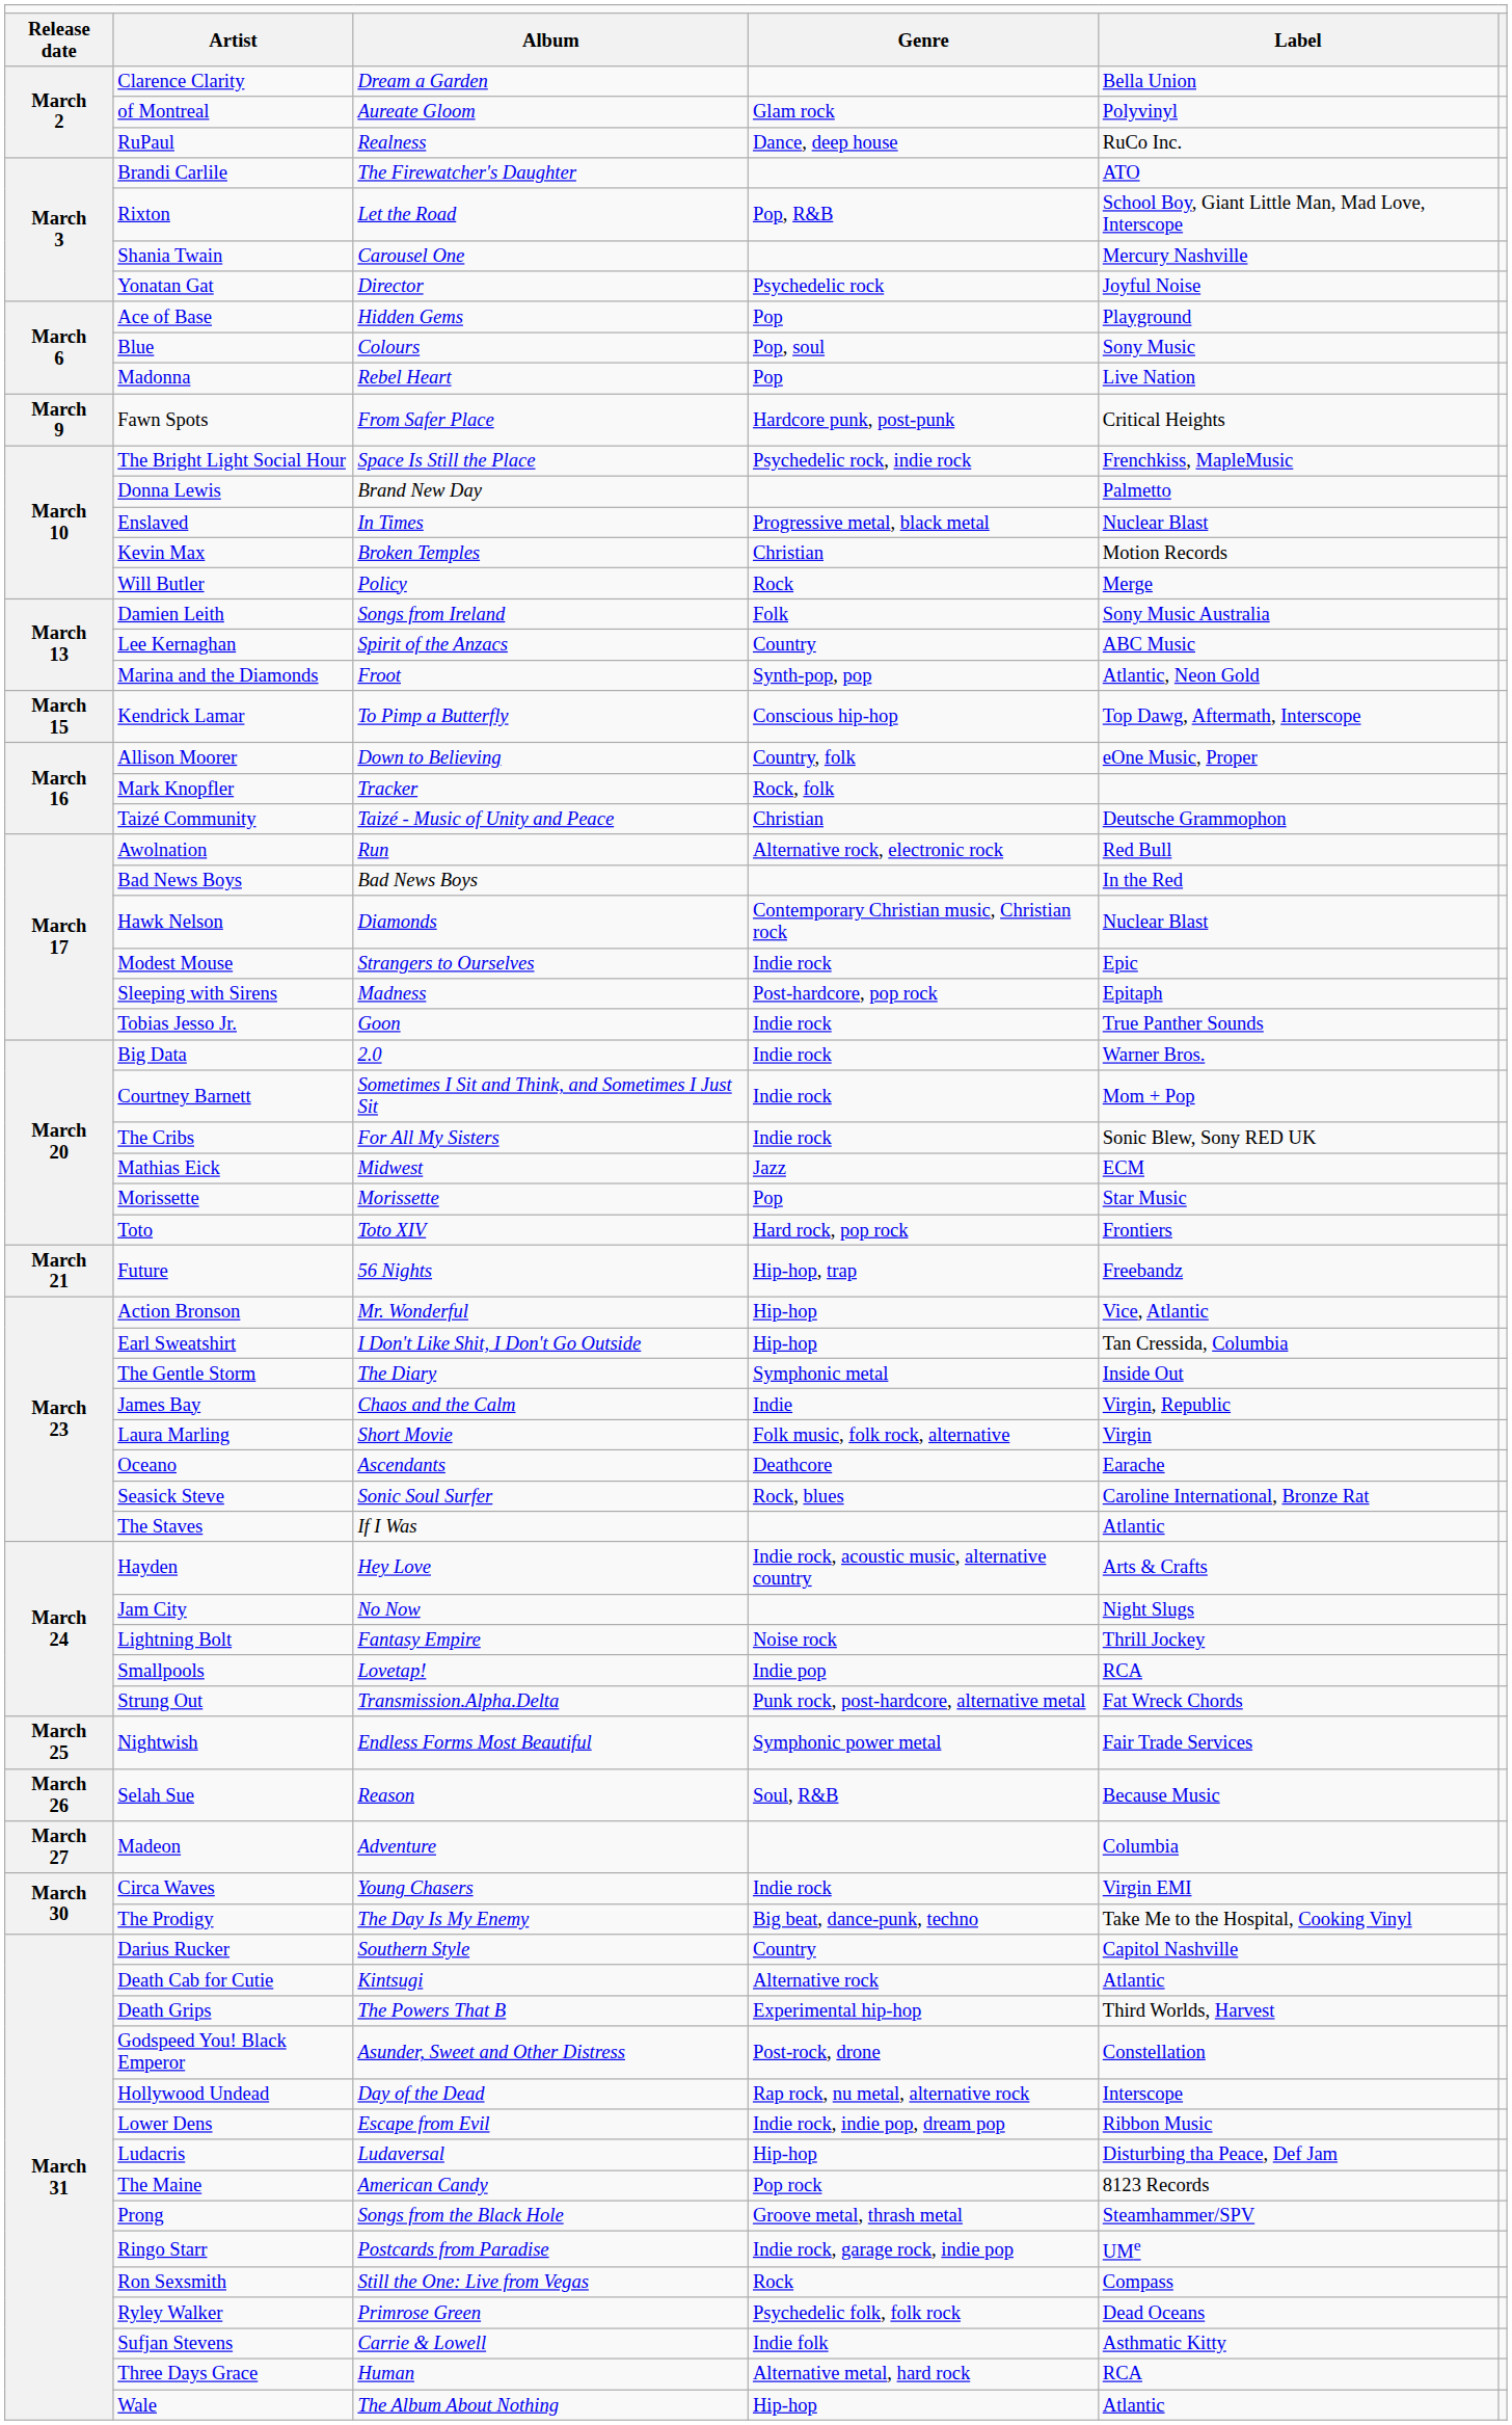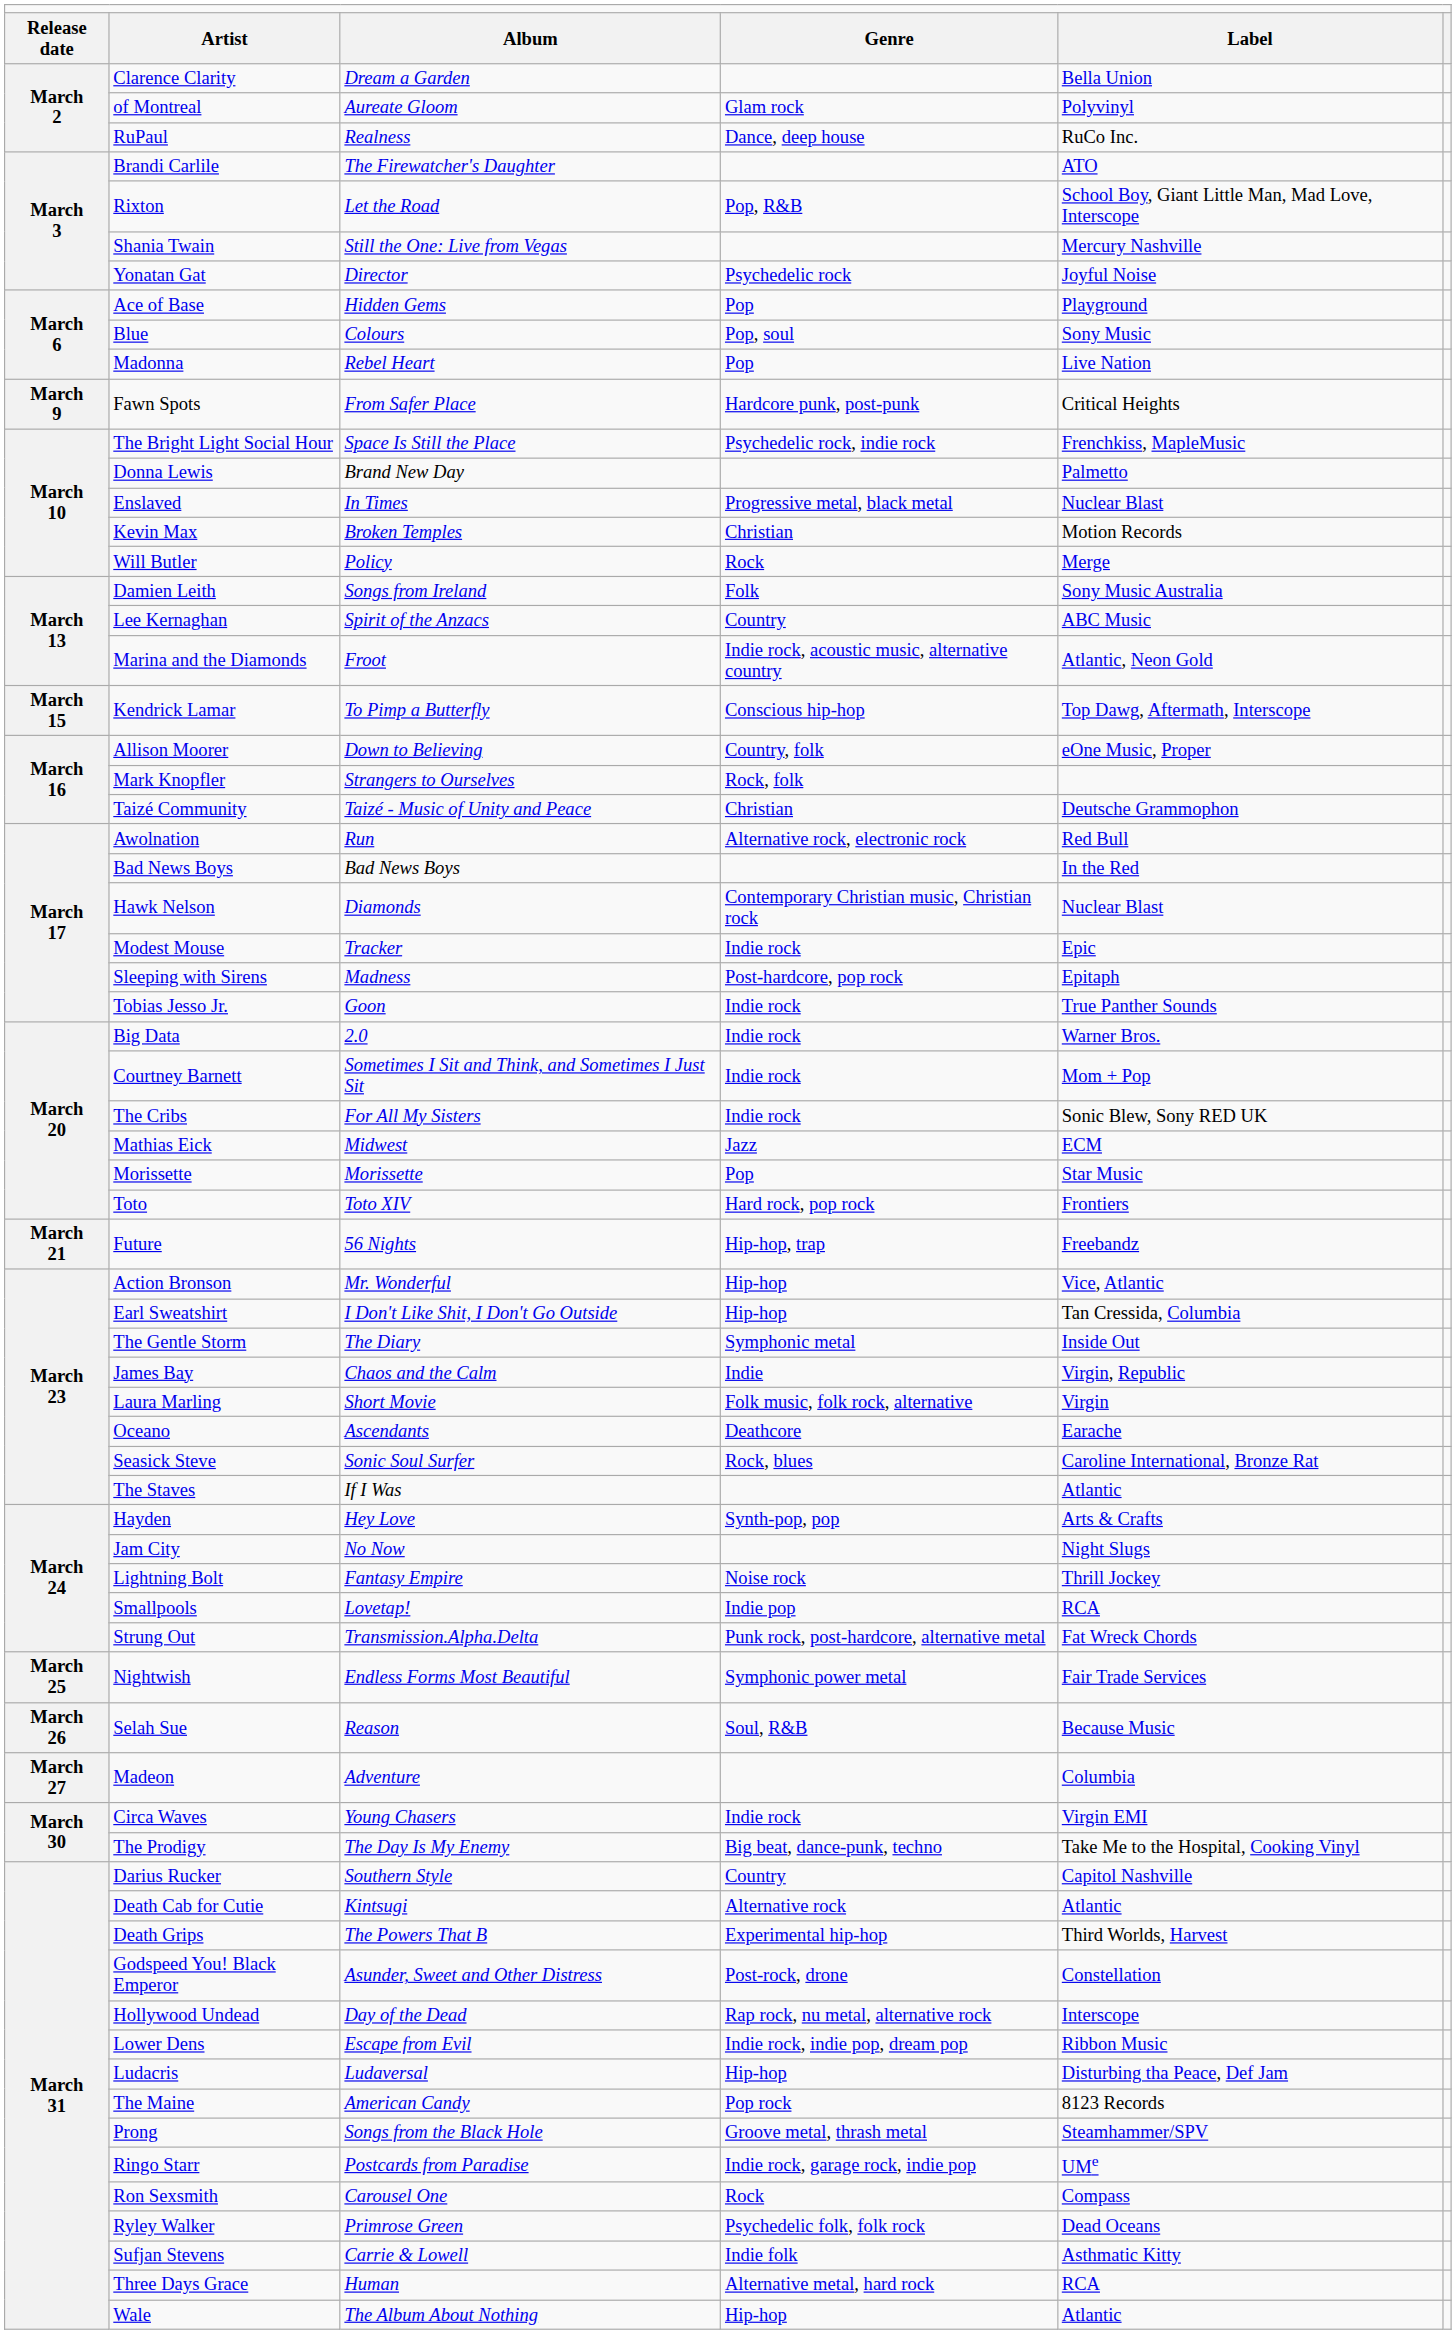Shania Twain | column 3: Carousel One -> Still the One: Live from Vegas
Marina and the Diamonds | column 4: Synth-pop, pop -> Indie rock, acoustic music, alternative country
Mark Knopfler | column 3: Tracker -> Strangers to Ourselves
Modest Mouse | column 3: Strangers to Ourselves -> Tracker
Hayden | column 4: Indie rock, acoustic music, alternative country -> Synth-pop, pop
Ron Sexsmith | column 3: Still the One: Live from Vegas -> Carousel One
